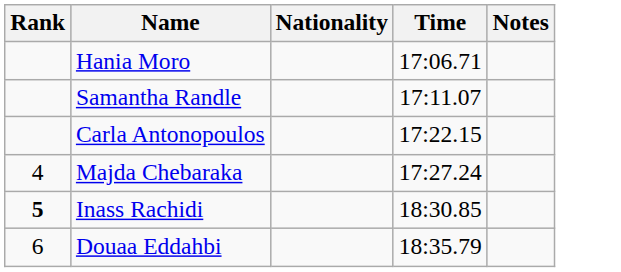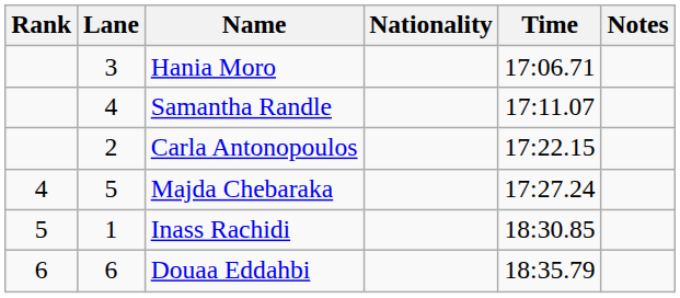+ column: Lane | 3 | 4 | 2 | 5 | 1 | 6
Inass Rachidi | Rank: bold -> normal
